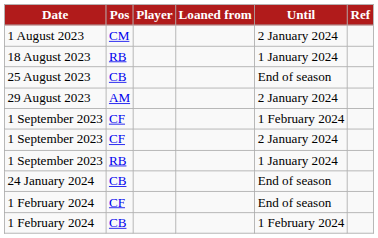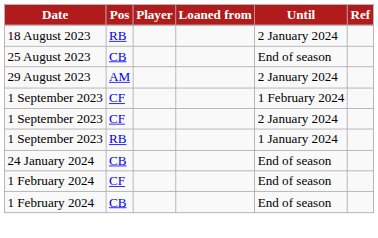- row: 1 August 2023 | CM | 2 January 2024
18 August 2023 | Until: 1 January 2024 -> 2 January 2024
1 February 2024 / CB | Until: 1 February 2024 -> End of season
